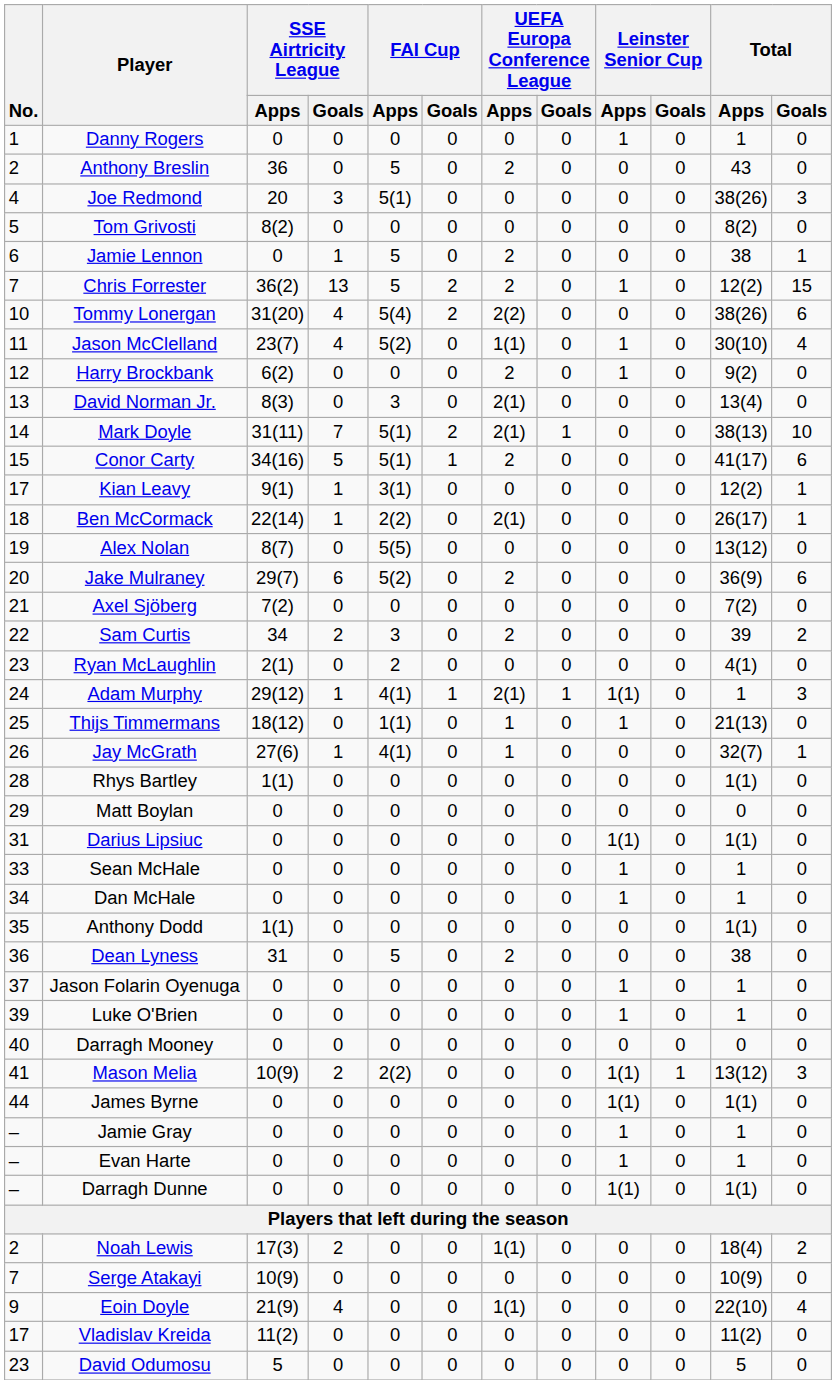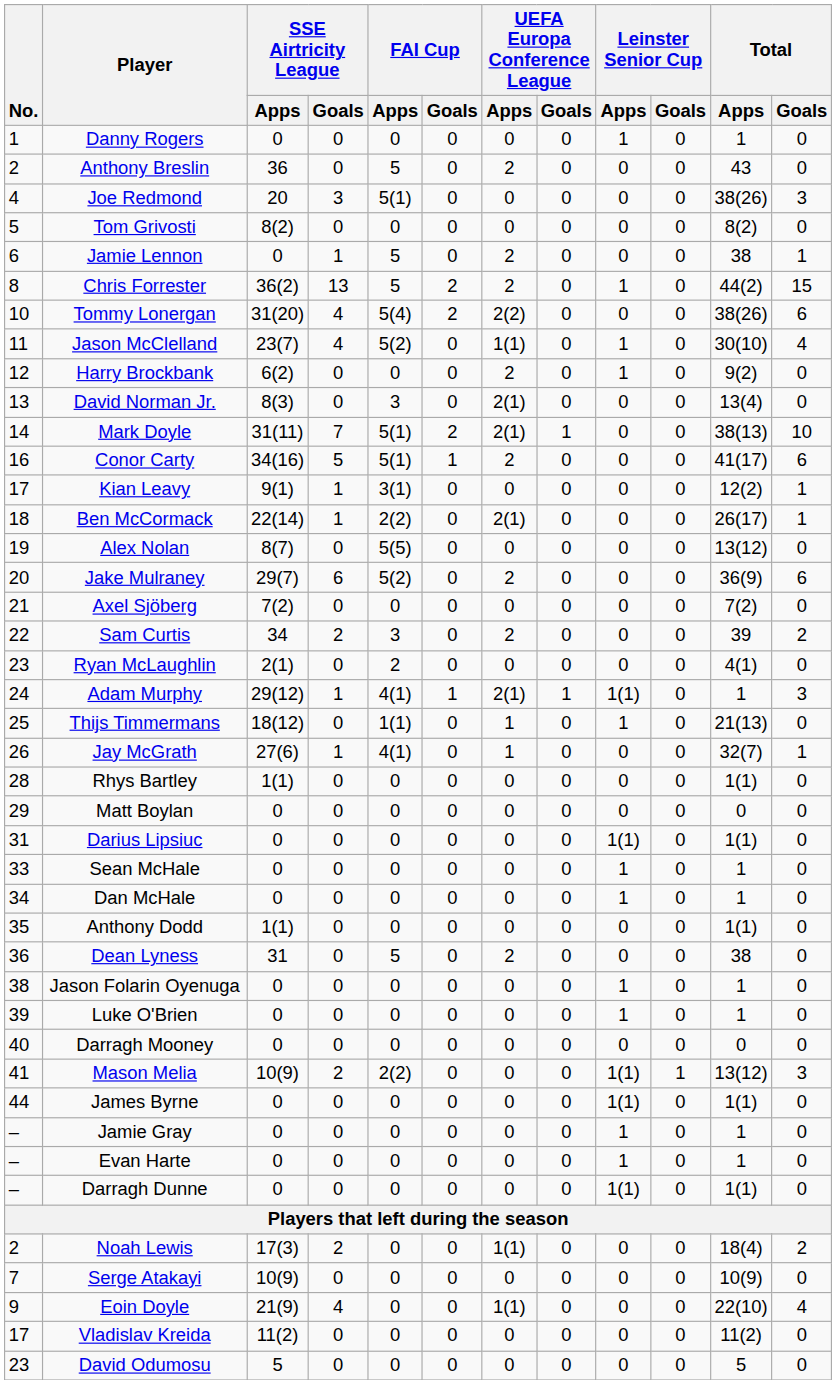Chris Forrester | No.: 7 -> 8
Chris Forrester | Total / Apps: 12(2) -> 44(2)
Conor Carty | No.: 15 -> 16
Jason Folarin Oyenuga | No.: 37 -> 38
